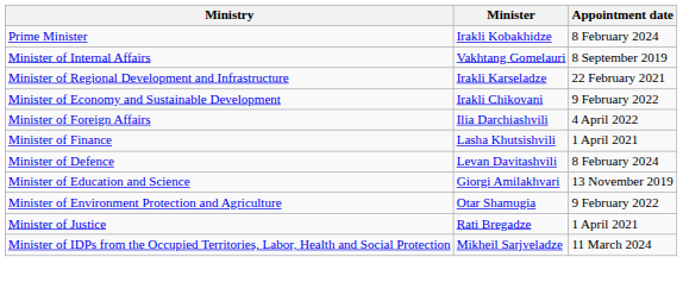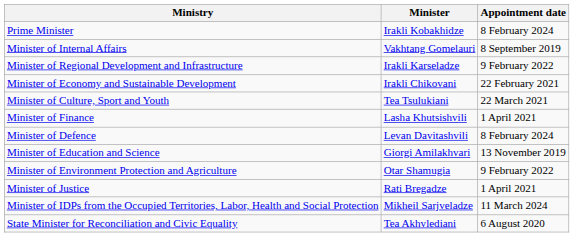Minister of Regional Development and Infrastructure | Appointment date: 22 February 2021 -> 9 February 2022
Minister of Economy and Sustainable Development | Appointment date: 9 February 2022 -> 22 February 2021
- row: Minister of Foreign Affairs | Ilia Darchiashvili | 4 April 2022
+ row: Minister of Culture, Sport and Youth | Tea Tsulukiani | 22 March 2021
+ row: State Minister for Reconciliation and Civic Equality | Tea Akhvlediani | 6 August 2020
